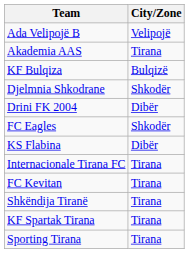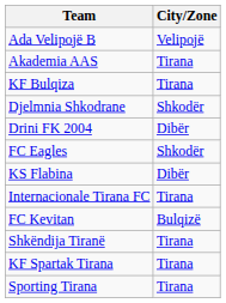KF Bulqiza | City/Zone: Bulqizë -> Tirana
FC Kevitan | City/Zone: Tirana -> Bulqizë
